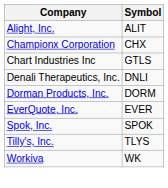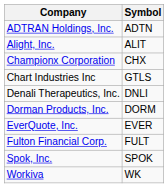+ row: ADTRAN Holdings, Inc. | ADTN
+ row: Fulton Financial Corp. | FULT
- row: Tilly's, Inc. | TLYS
